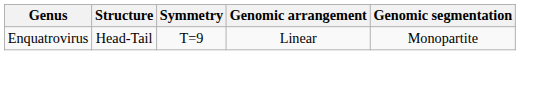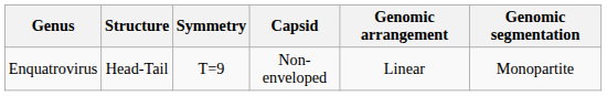+ column: Capsid | Non-enveloped
